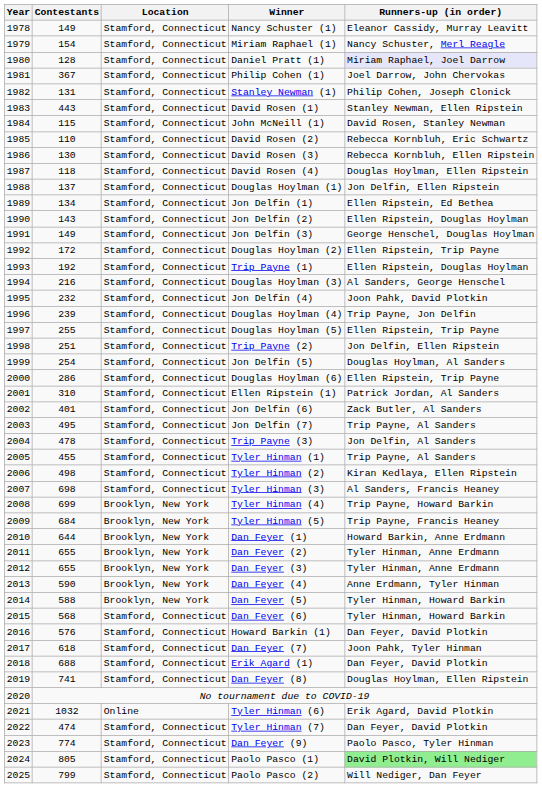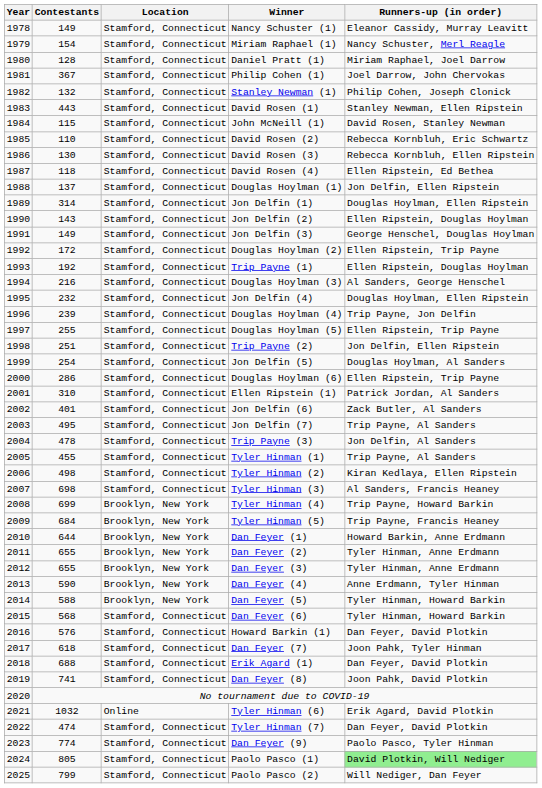Daniel Pratt (1) | Runners-up (in order): lavender background -> no background
Stanley Newman (1) | Contestants: 131 -> 132
David Rosen (4) | Runners-up (in order): Douglas Hoylman, Ellen Ripstein -> Ellen Ripstein, Ed Bethea
Jon Delfin (1) | Contestants: 134 -> 314
Jon Delfin (1) | Runners-up (in order): Ellen Ripstein, Ed Bethea -> Douglas Hoylman, Ellen Ripstein
Jon Delfin (4) | Runners-up (in order): Joon Pahk, David Plotkin -> Douglas Hoylman, Ellen Ripstein
Dan Feyer (8) | Runners-up (in order): Douglas Hoylman, Ellen Ripstein -> Joon Pahk, David Plotkin
